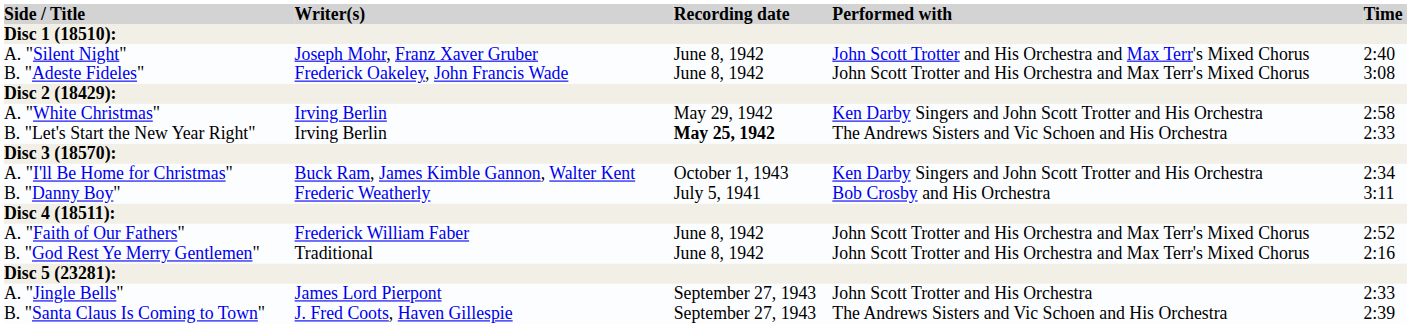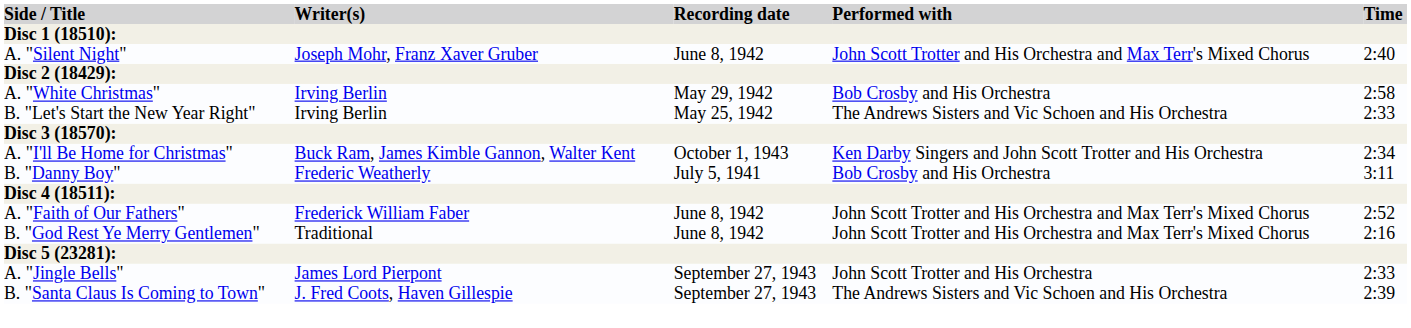- row: B. "Adeste Fideles" | Frederick Oakeley, John Francis Wade | June 8, 1942 | John Scott Trotter and His Orchestra and Max Terr's Mixed Chorus | 3:08
A. "White Christmas" | Performed with: Ken Darby Singers and John Scott Trotter and His Orchestra -> Bob Crosby and His Orchestra
B. "Let's Start the New Year Right" | Recording date: bold -> normal
